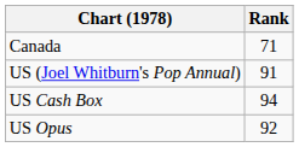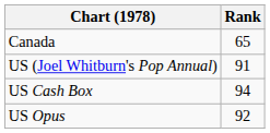Canada | Rank: 71 -> 65
